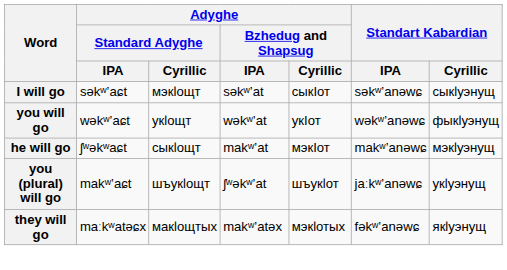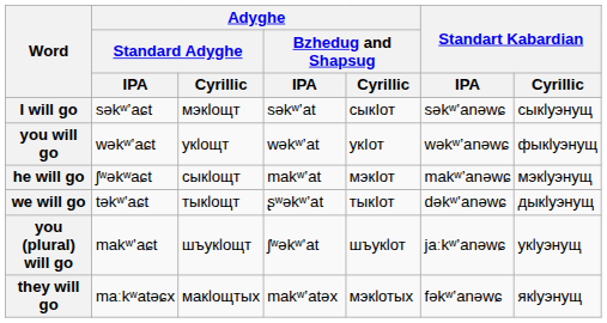+ row: we will go | təkʷʼaɕt | тыкӏощт | ʂʷəkʷʼat | тыкIот | dəkʷʼanəwɕ | дыкӏуэнущ
